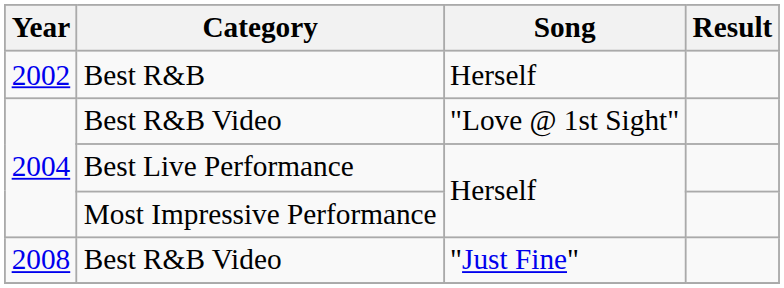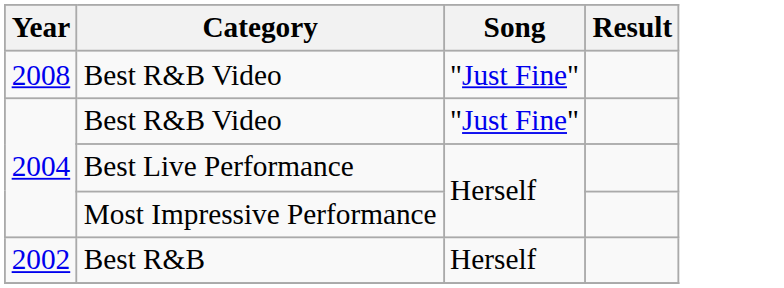rows swapped: Best R&B <-> 2008 / Best R&B Video
2004 / Best R&B Video | Song: "Love @ 1st Sight" -> "Just Fine"
